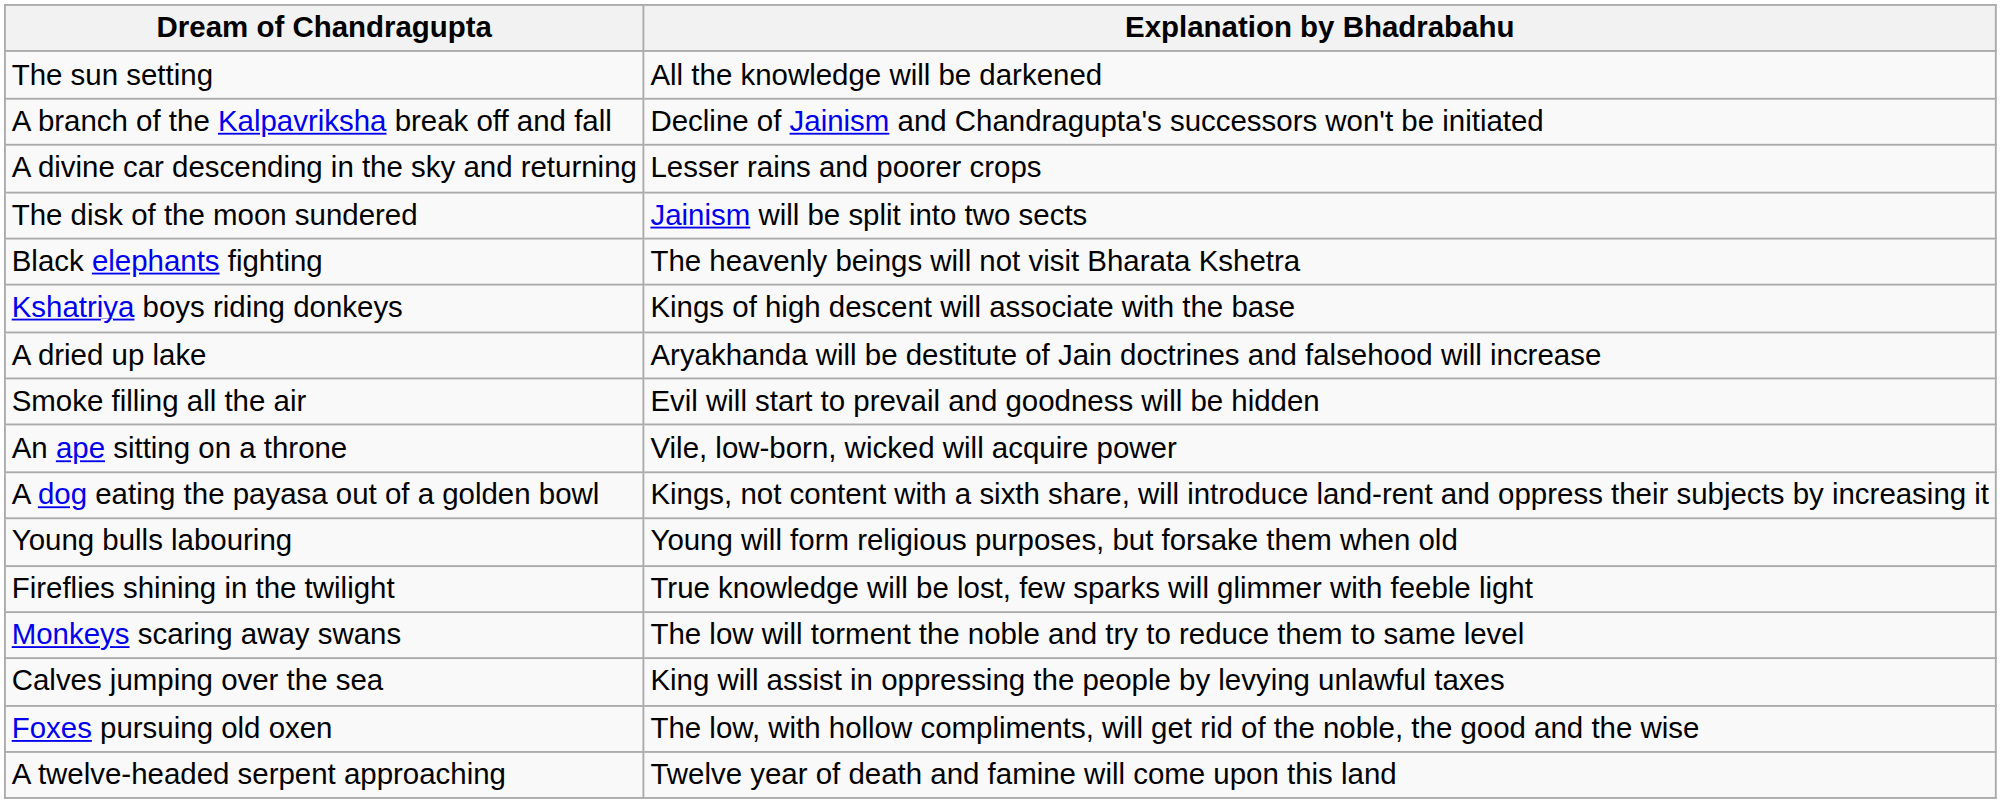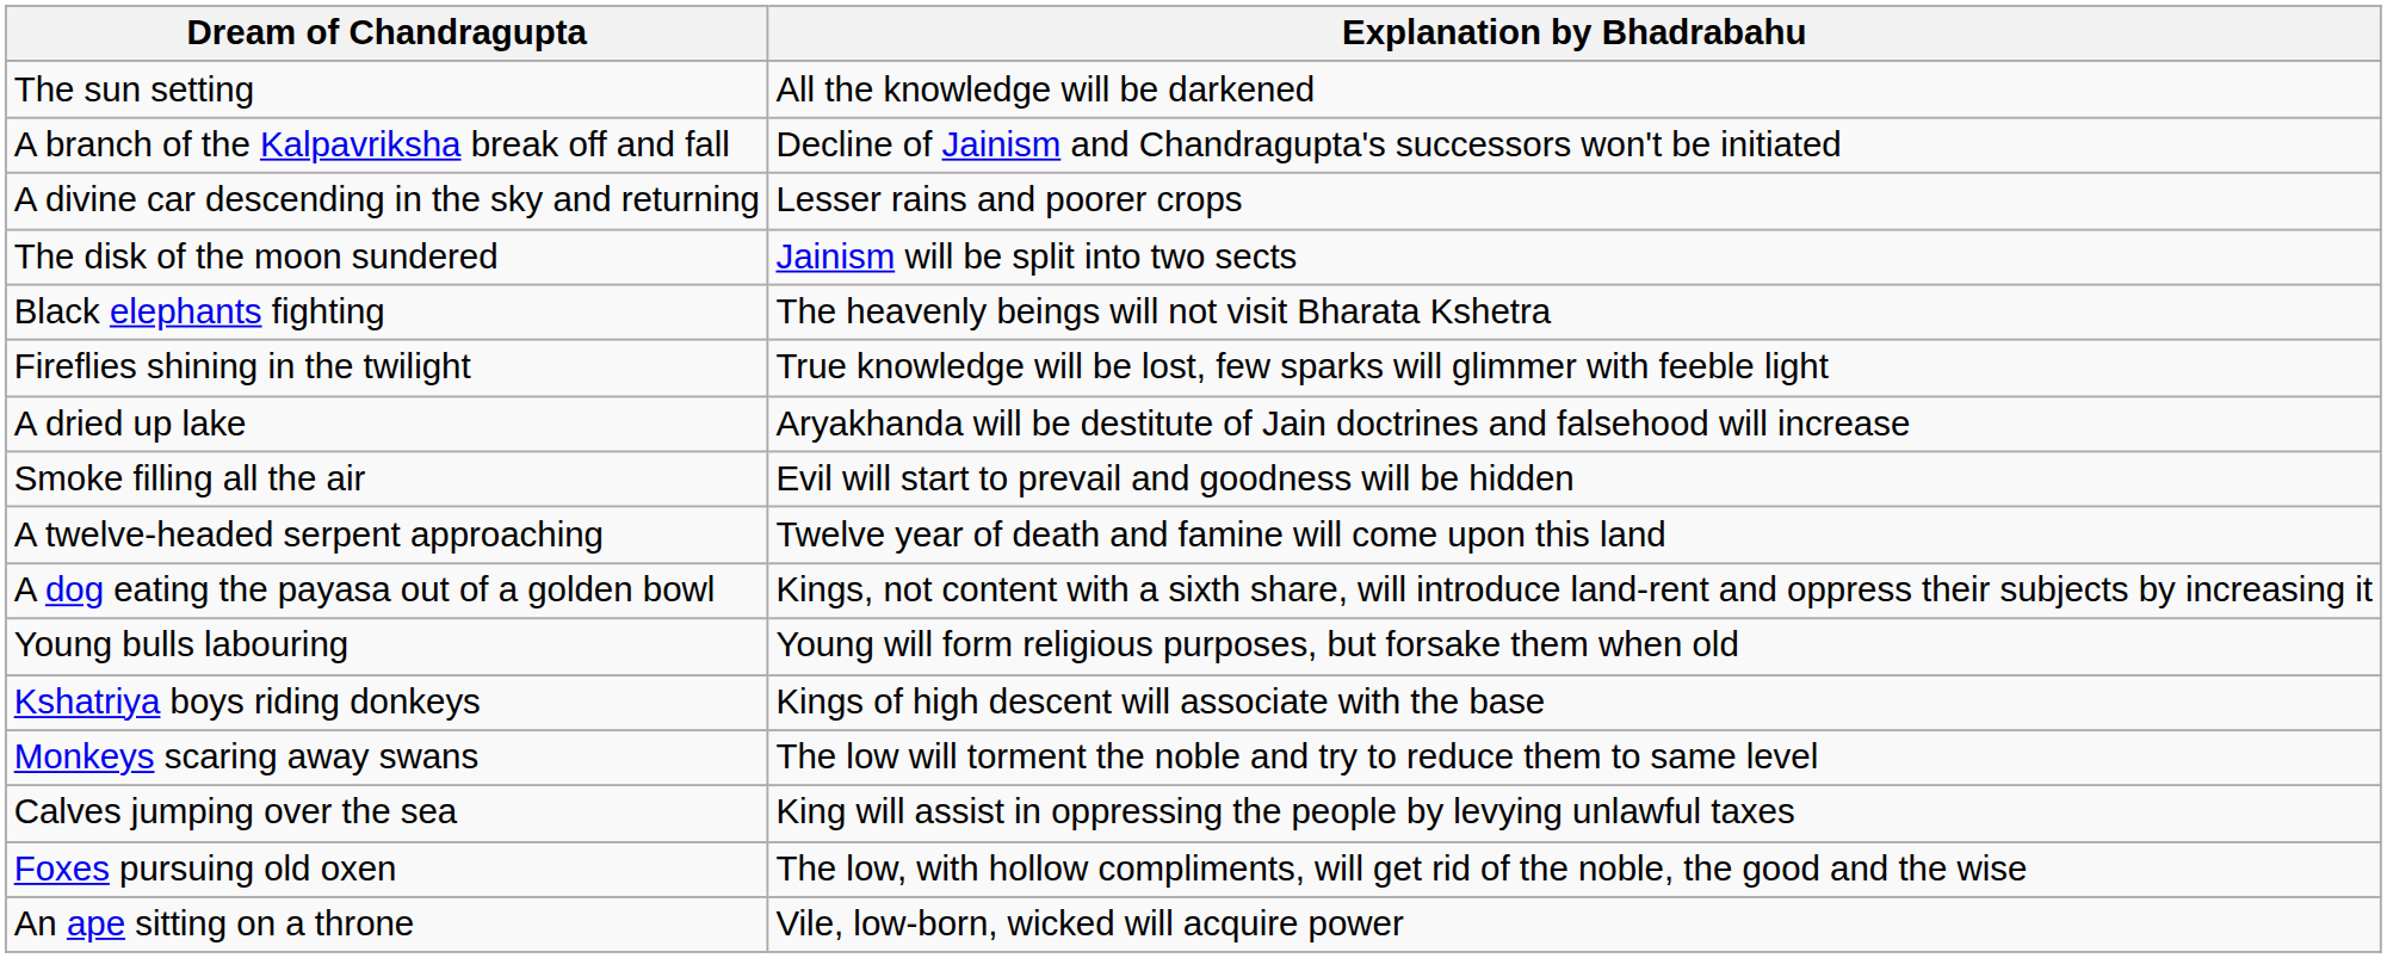rows swapped: Fireflies shining in the twilight <-> Kshatriya boys riding donkeys
rows swapped: An ape sitting on a throne <-> A twelve-headed serpent approaching
